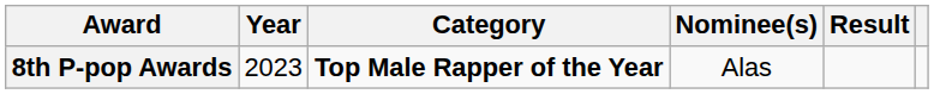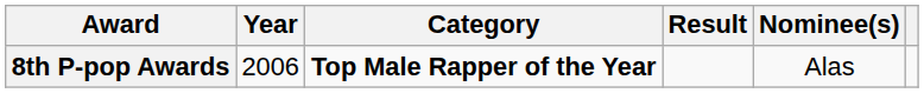columns swapped: Nominee(s) <-> Result
8th P-pop Awards | Year: 2023 -> 2006
